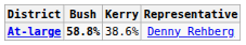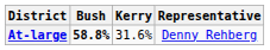At-large | Kerry: 38.6% -> 31.6%
